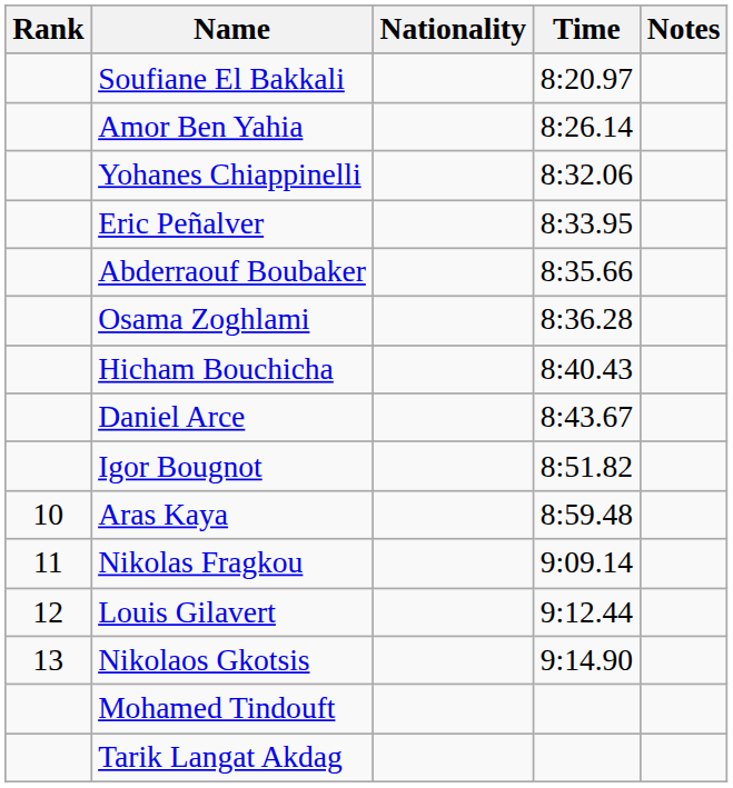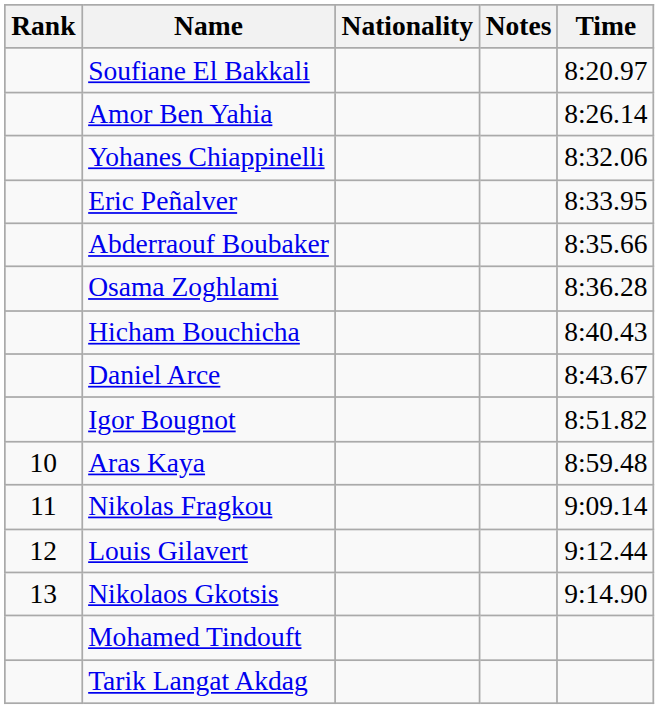columns swapped: Time <-> Notes
